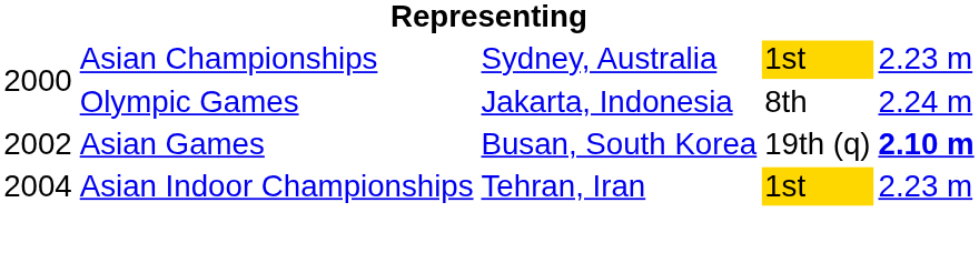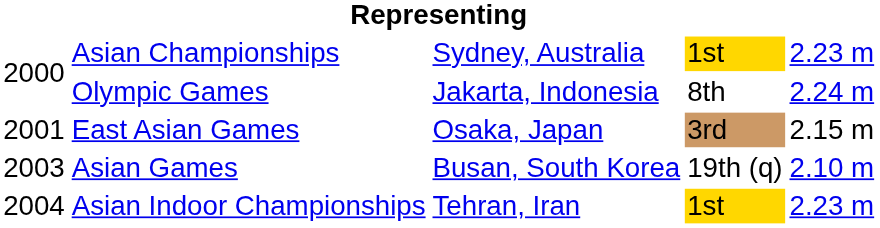+ row: 2001 | East Asian Games | Osaka, Japan | 3rd | 2.15 m
Asian Games | column 1: 2002 -> 2003
Asian Games | column 5: bold -> normal
